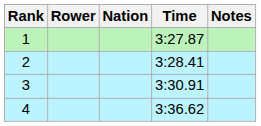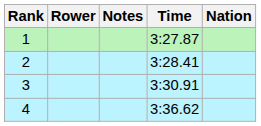columns swapped: Nation <-> Notes
